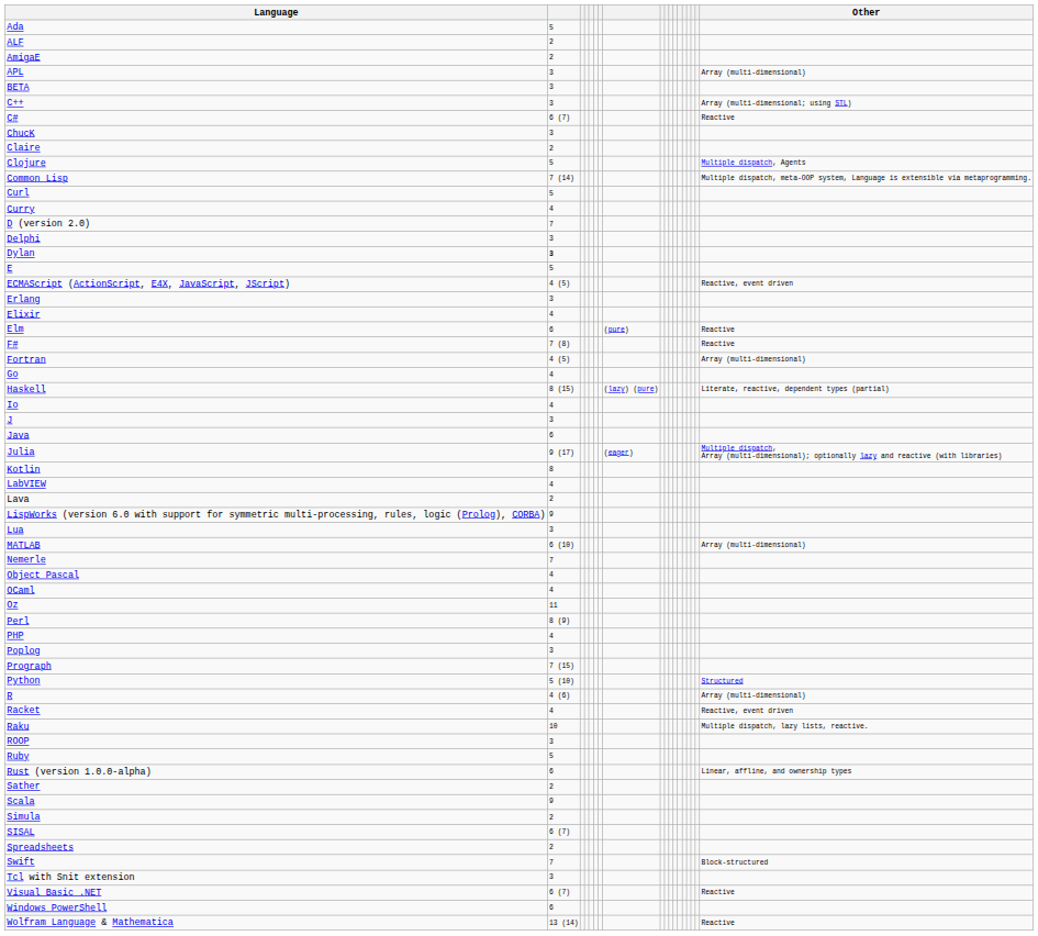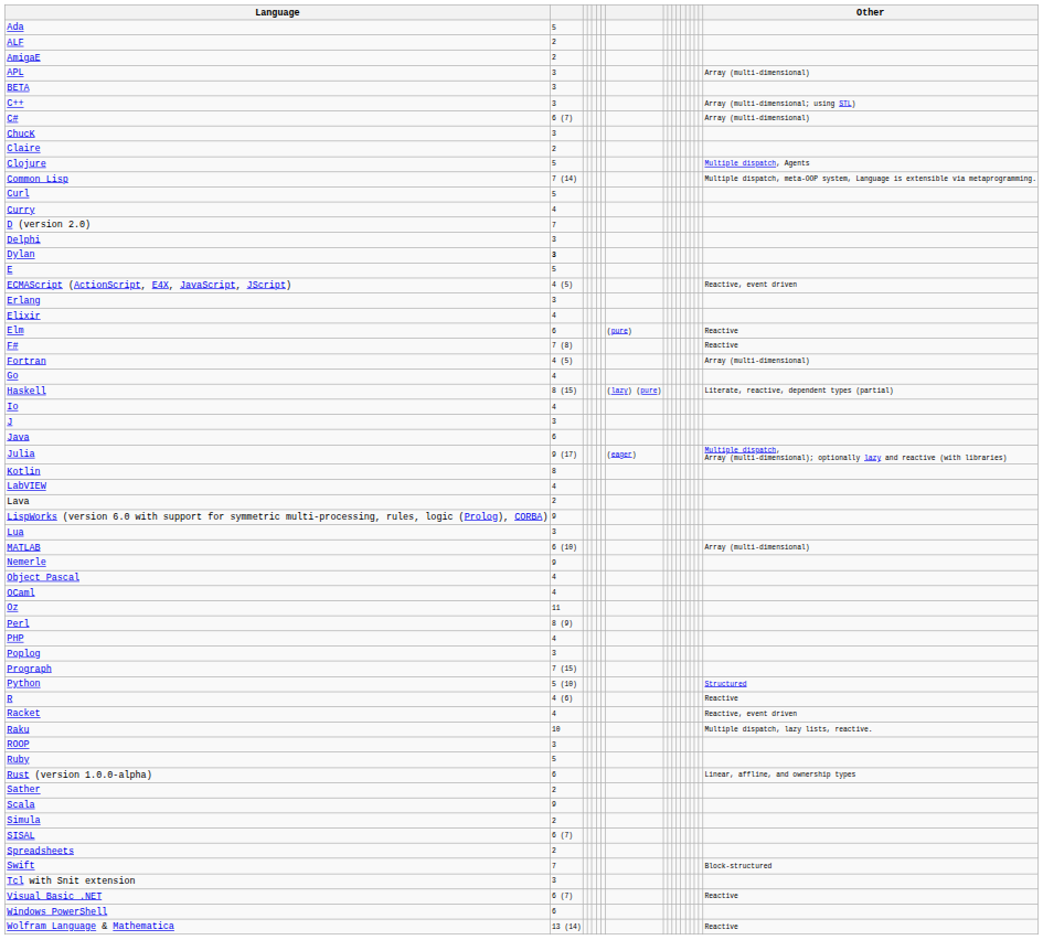C# | Other: Reactive -> Array (multi-dimensional)
Nemerle | column 2: 7 -> 9
R | Other: Array (multi-dimensional) -> Reactive
